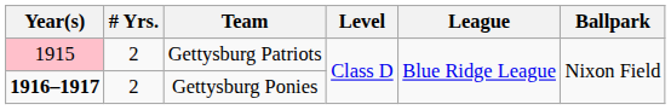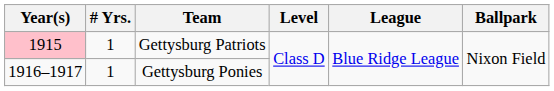Gettysburg Patriots | # Yrs.: 2 -> 1
Gettysburg Ponies | Year(s): bold -> normal
Gettysburg Ponies | # Yrs.: 2 -> 1
